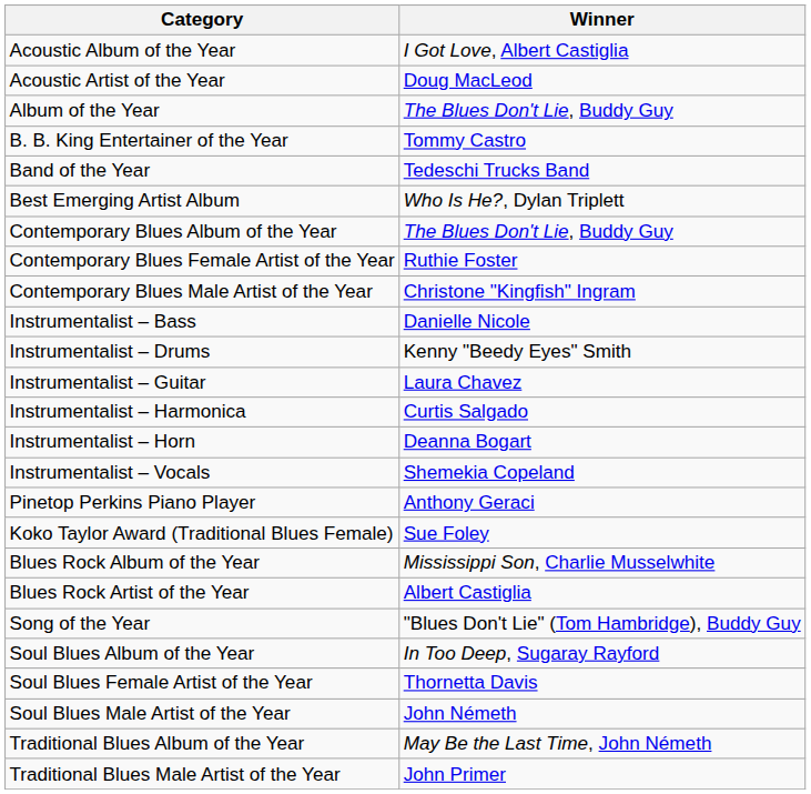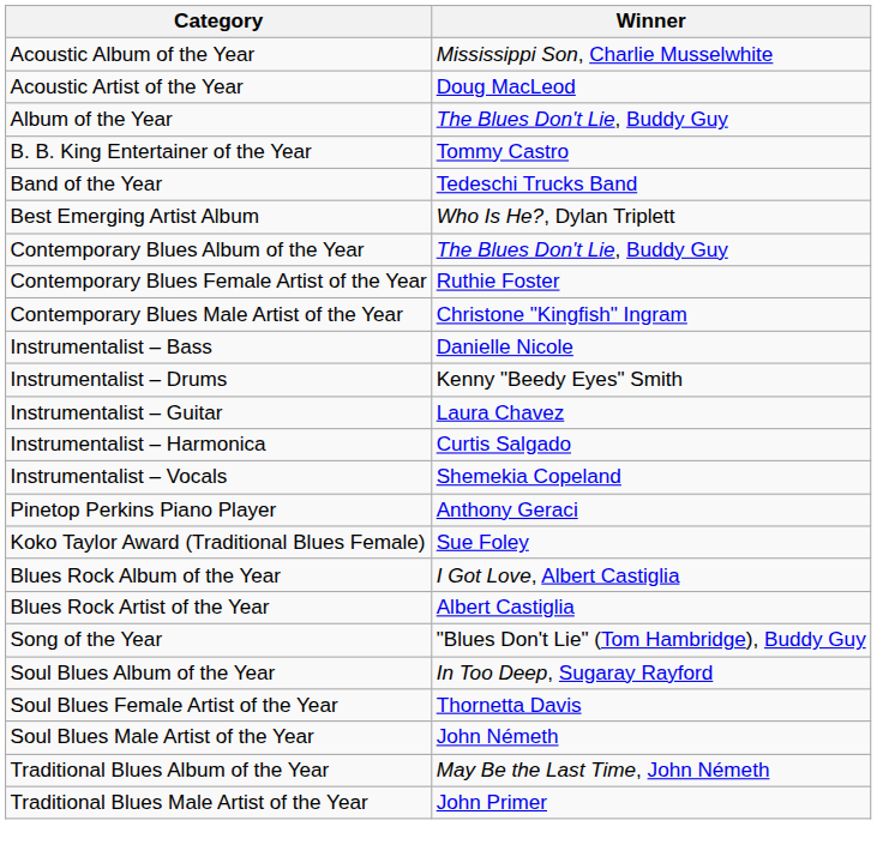Acoustic Album of the Year | Winner: I Got Love, Albert Castiglia -> Mississippi Son, Charlie Musselwhite
- row: Instrumentalist – Horn | Deanna Bogart
Blues Rock Album of the Year | Winner: Mississippi Son, Charlie Musselwhite -> I Got Love, Albert Castiglia
